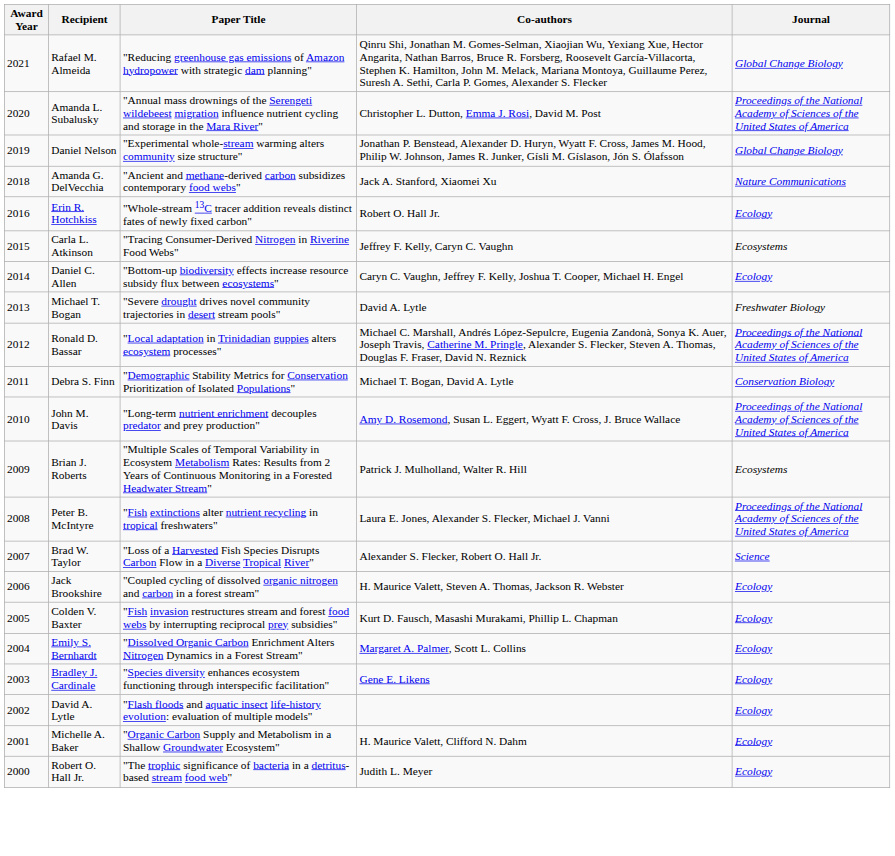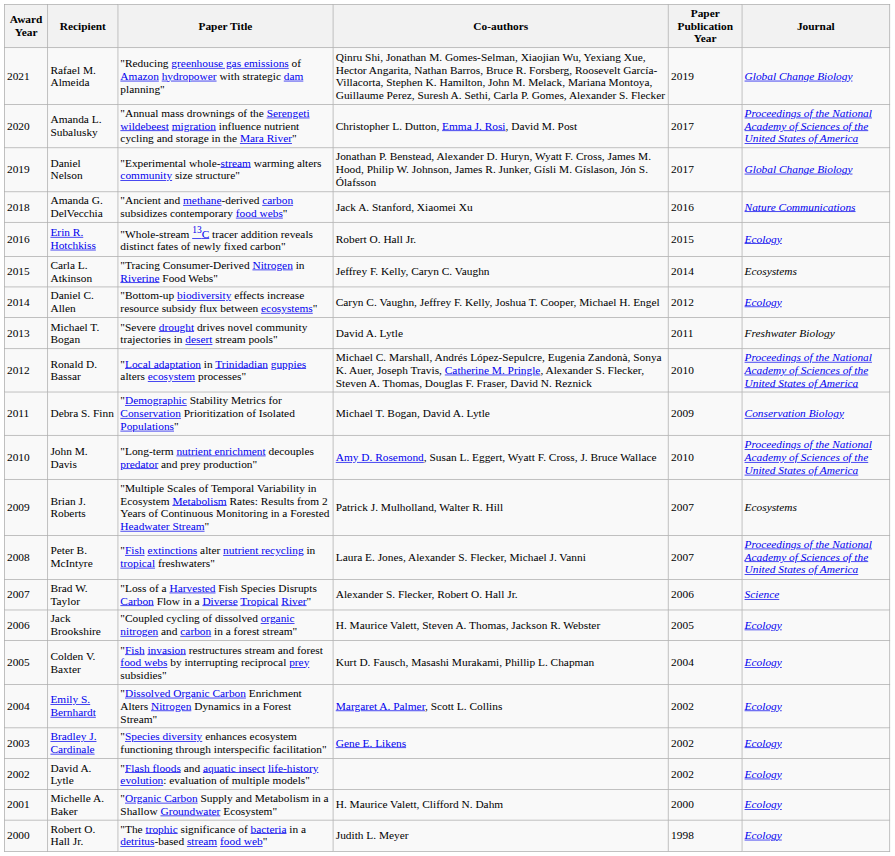+ column: Paper Publication Year | 2019 | 2017 | 2017 | 2016 | 2015 | 2014 | 2012 | 2011 | 2010 | 2009 | 2010 | 2007 | 2007 | 2006 | 2005 | 2004 | 2002 | 2002 | 2002 | 2000 | 1998
